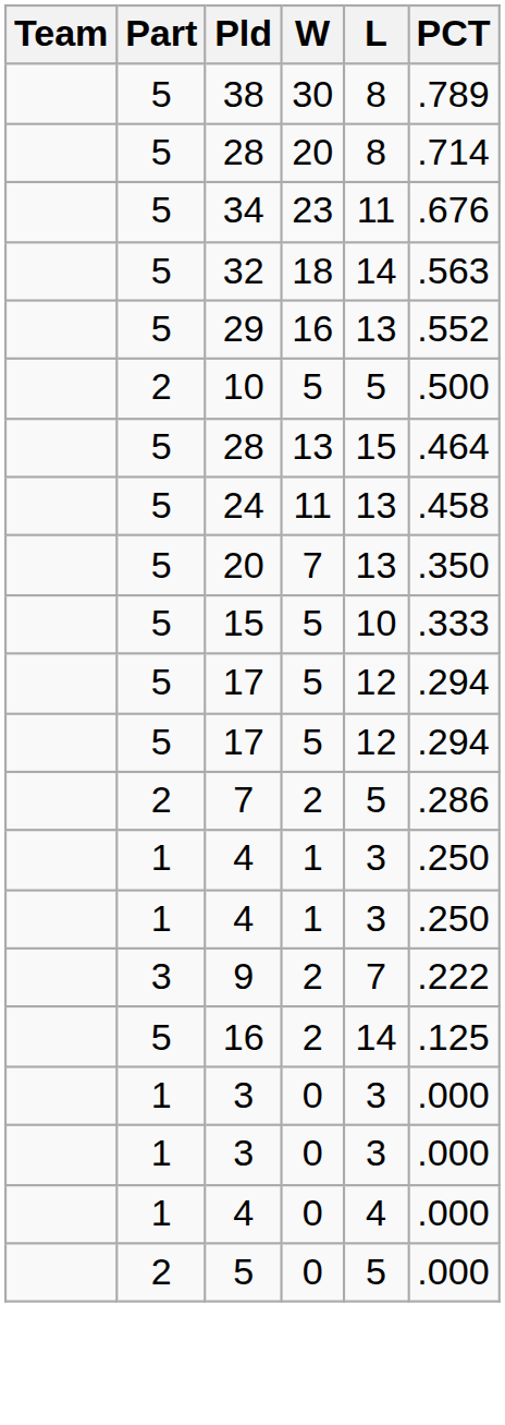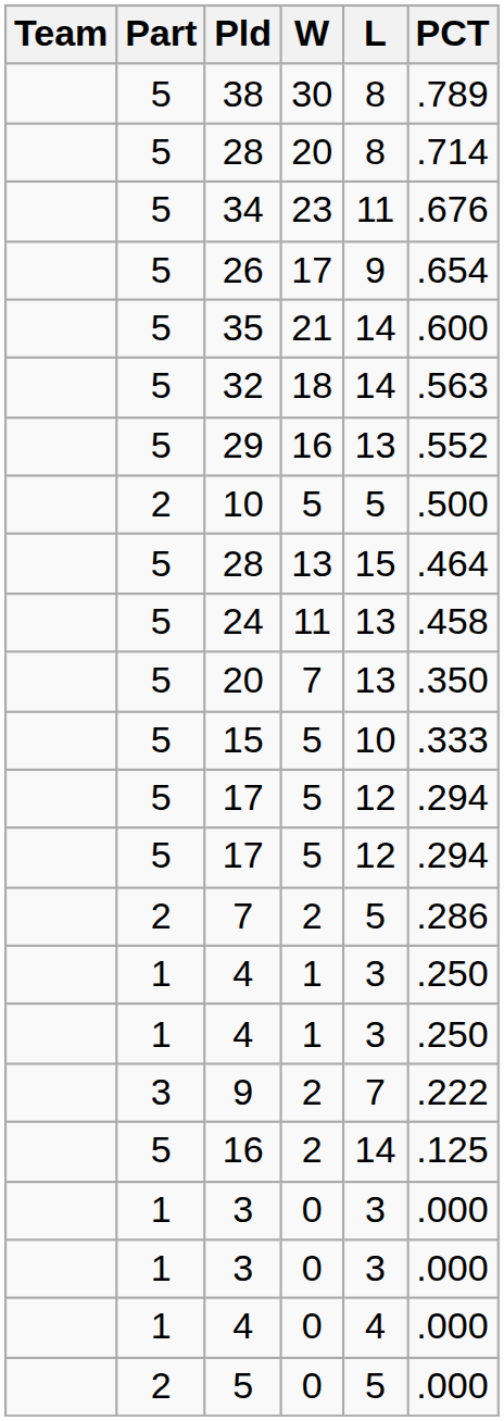+ row: 5 | 26 | 17 | 9 | .654
+ row: 5 | 35 | 21 | 14 | .600
